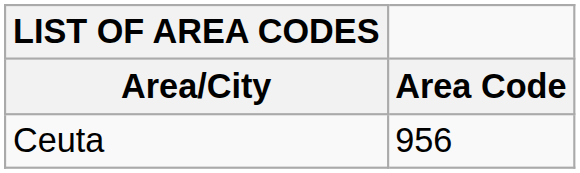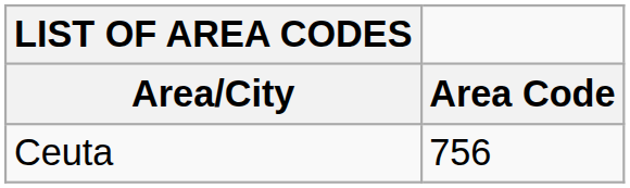Ceuta | Area Code: 956 -> 756
